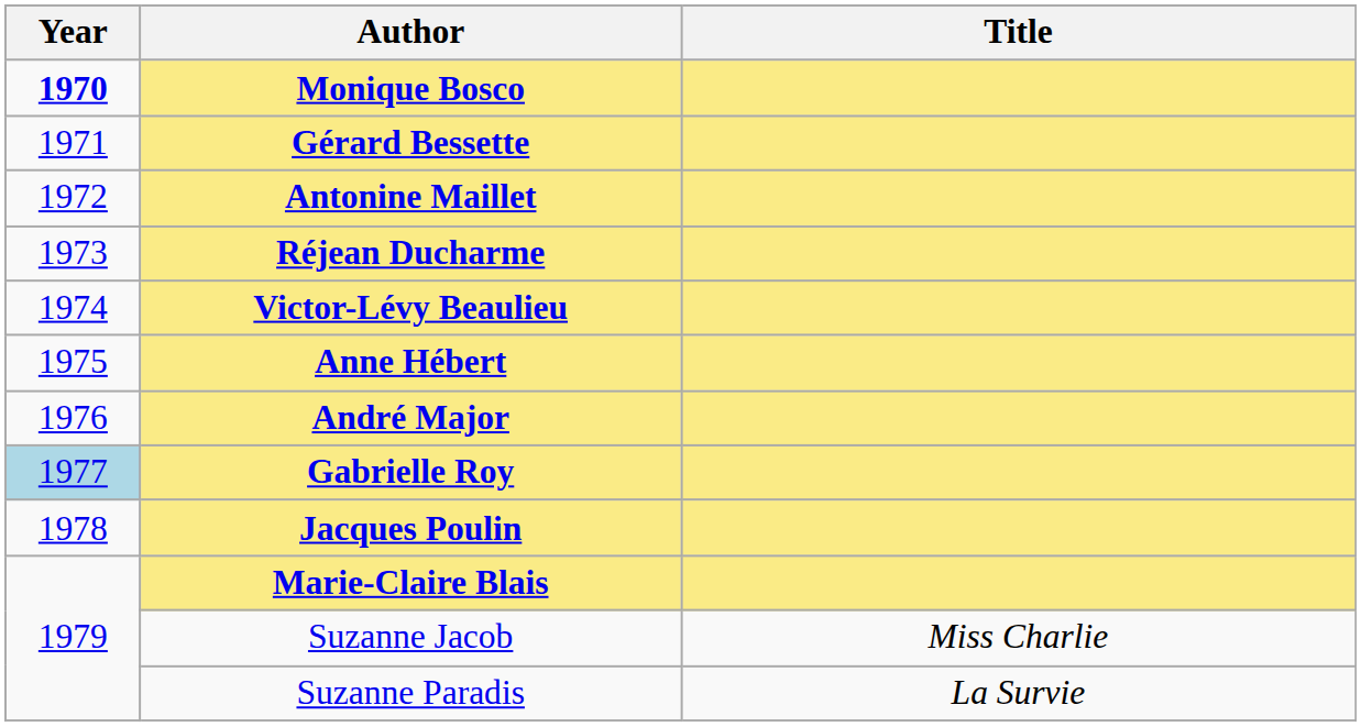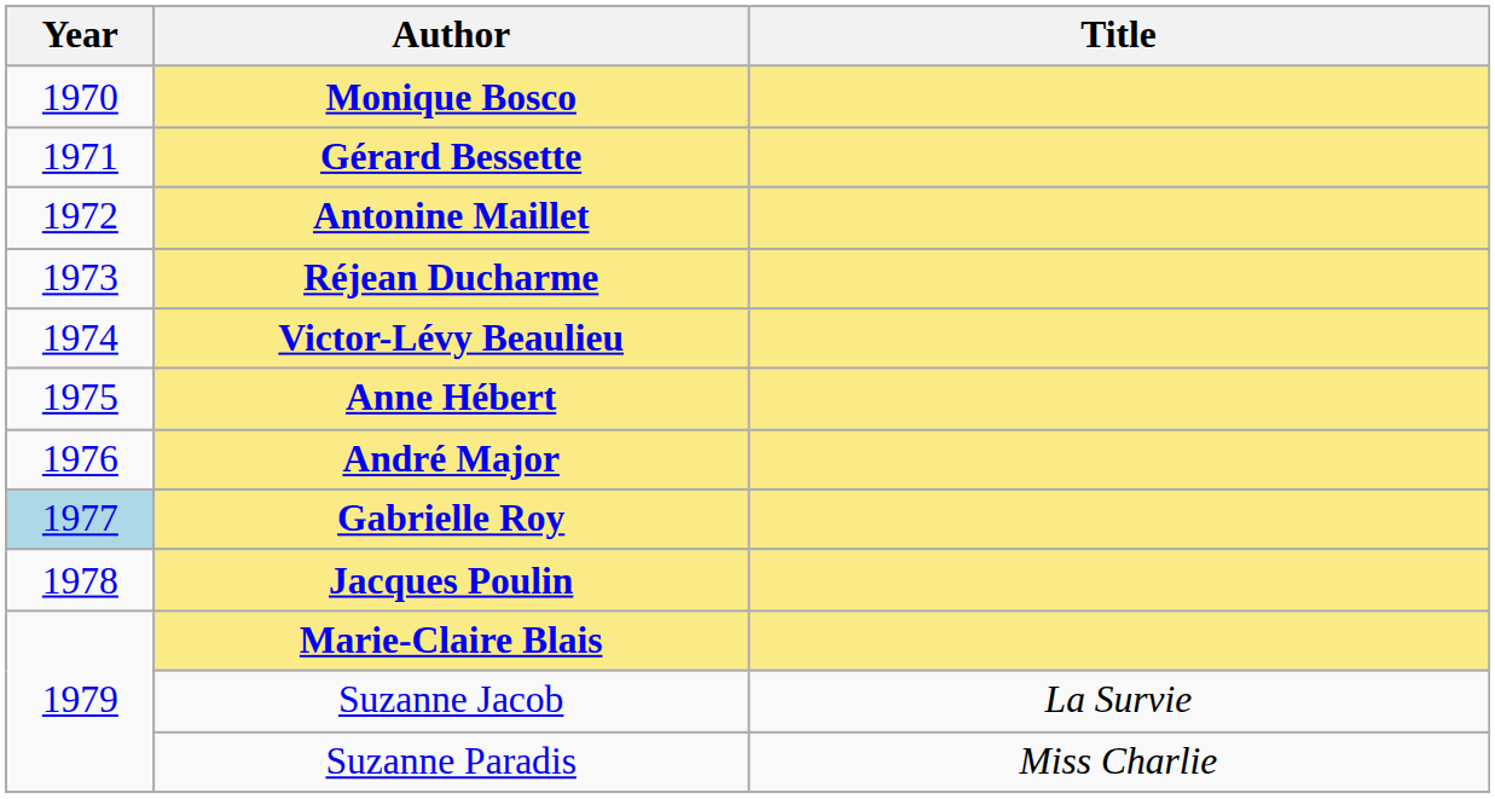Monique Bosco | Year: bold -> normal
Suzanne Jacob | Title: Miss Charlie -> La Survie
Suzanne Paradis | Title: La Survie -> Miss Charlie
